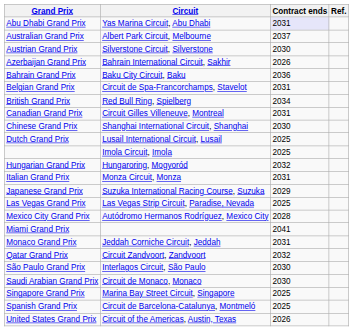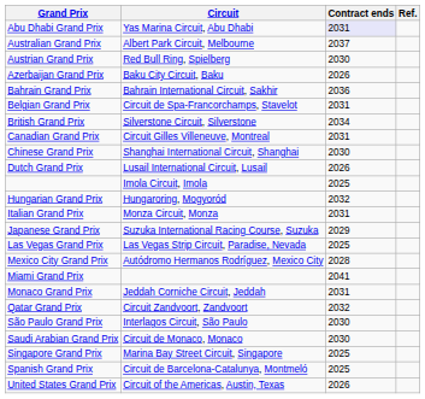Austrian Grand Prix | Circuit: Silverstone Circuit, Silverstone -> Red Bull Ring, Spielberg
Azerbaijan Grand Prix | Circuit: Bahrain International Circuit, Sakhir -> Baku City Circuit, Baku
Bahrain Grand Prix | Circuit: Baku City Circuit, Baku -> Bahrain International Circuit, Sakhir
British Grand Prix | Circuit: Red Bull Ring, Spielberg -> Silverstone Circuit, Silverstone
Dutch Grand Prix | Contract ends: 2025 -> 2026
